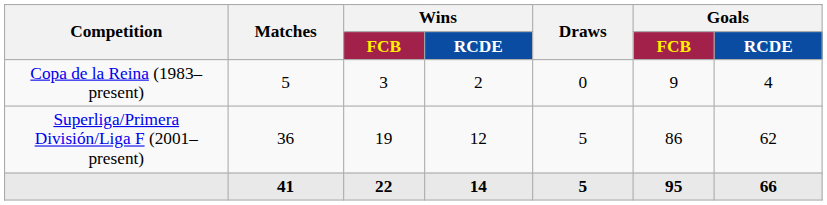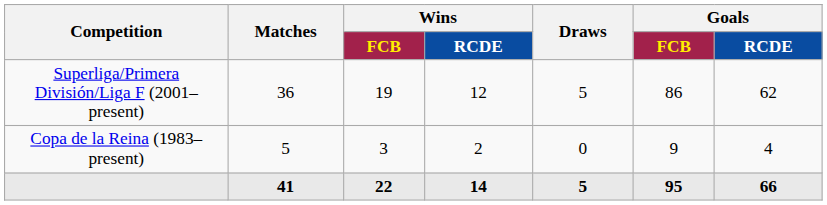rows swapped: Superliga/Primera División/Liga F (2001–present) <-> Copa de la Reina (1983–present)
